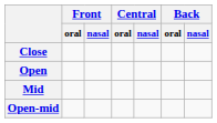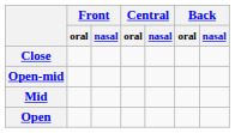rows swapped: Open-mid <-> Open
